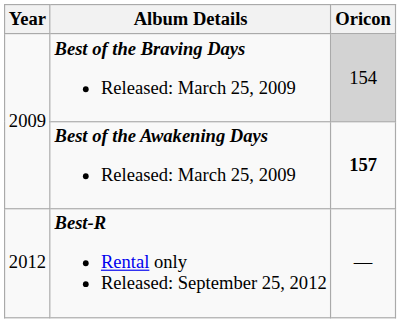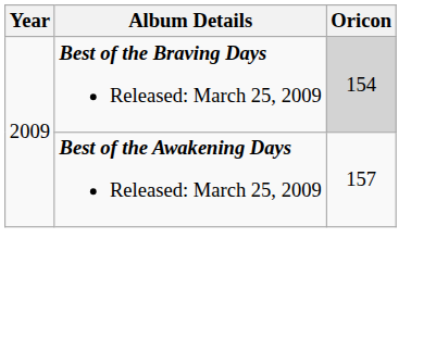Best of the Awakening Days Released: March 25, 2009 | Oricon: bold -> normal
- row: 2012 | Best-R Rental only Released: September 25, 2012 | —
